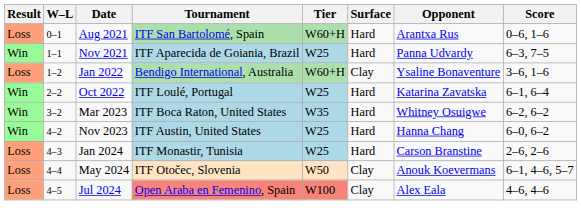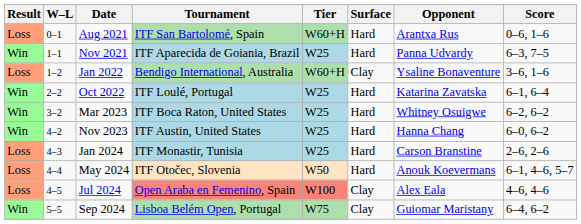Mar 2023 | Tier: W35 -> W25
May 2024 | Surface: Clay -> Hard
+ row: Win | 5–5 | Sep 2024 | Lisboa Belém Open, Portugal | W75 | Clay | Guiomar Maristany | 6–4, 6–2
